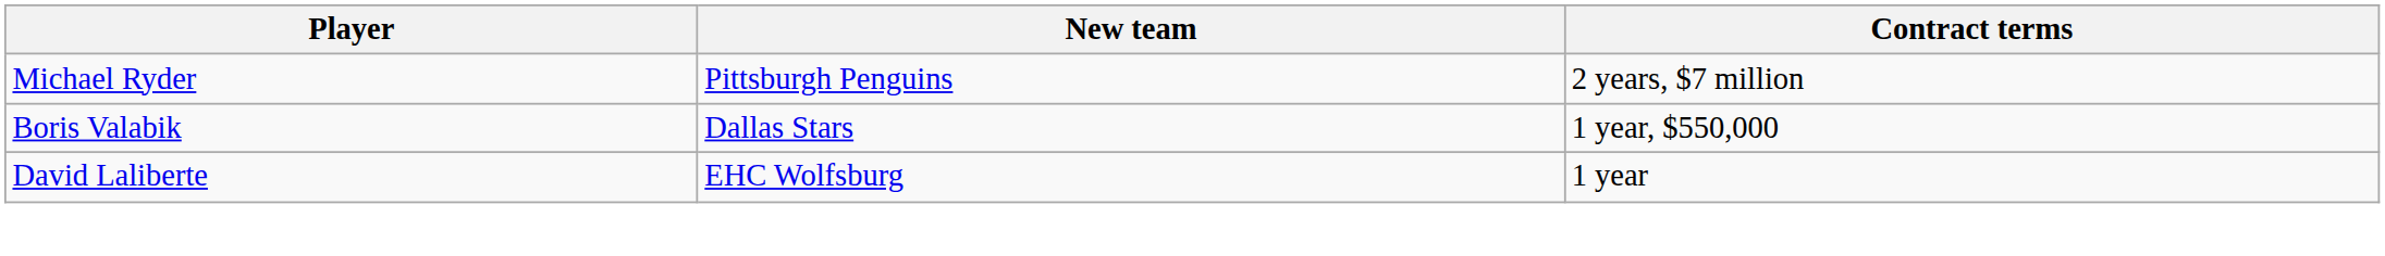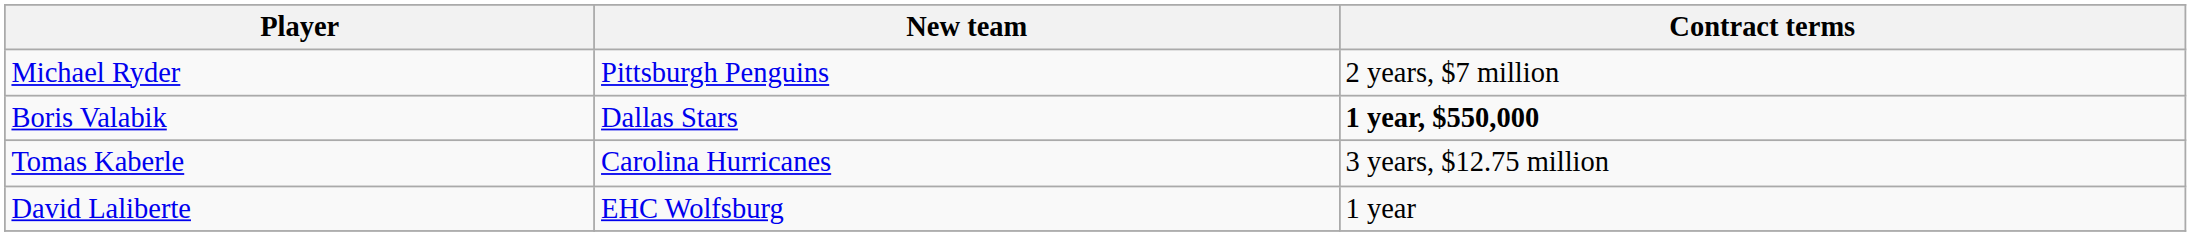Boris Valabik | Contract terms: normal -> bold
+ row: Tomas Kaberle | Carolina Hurricanes | 3 years, $12.75 million
